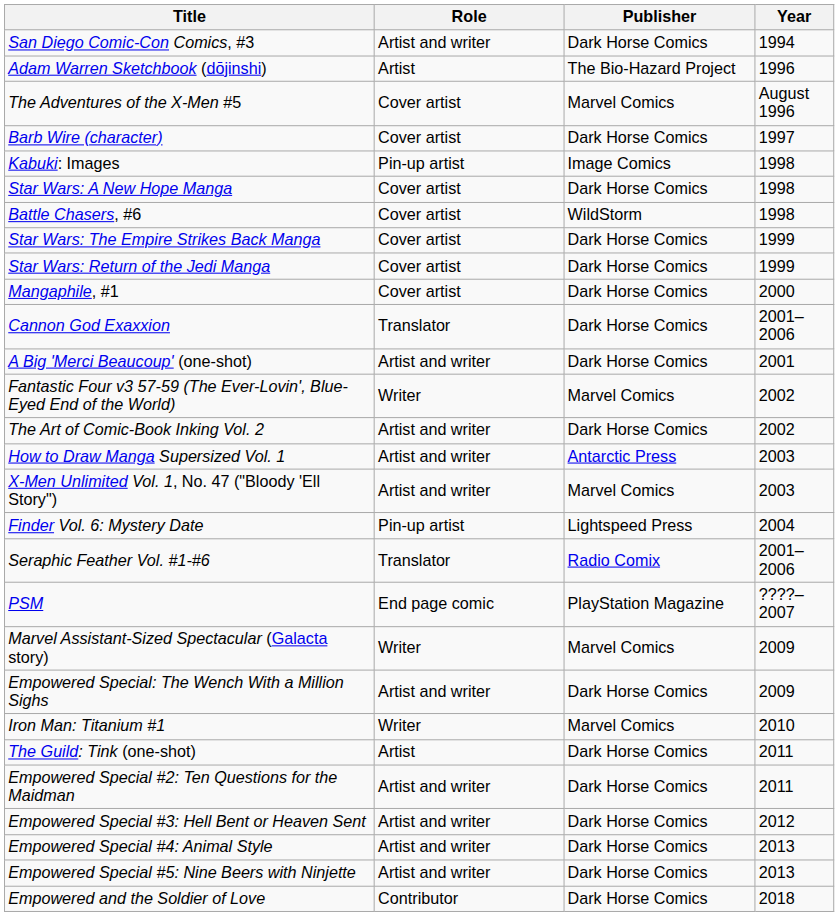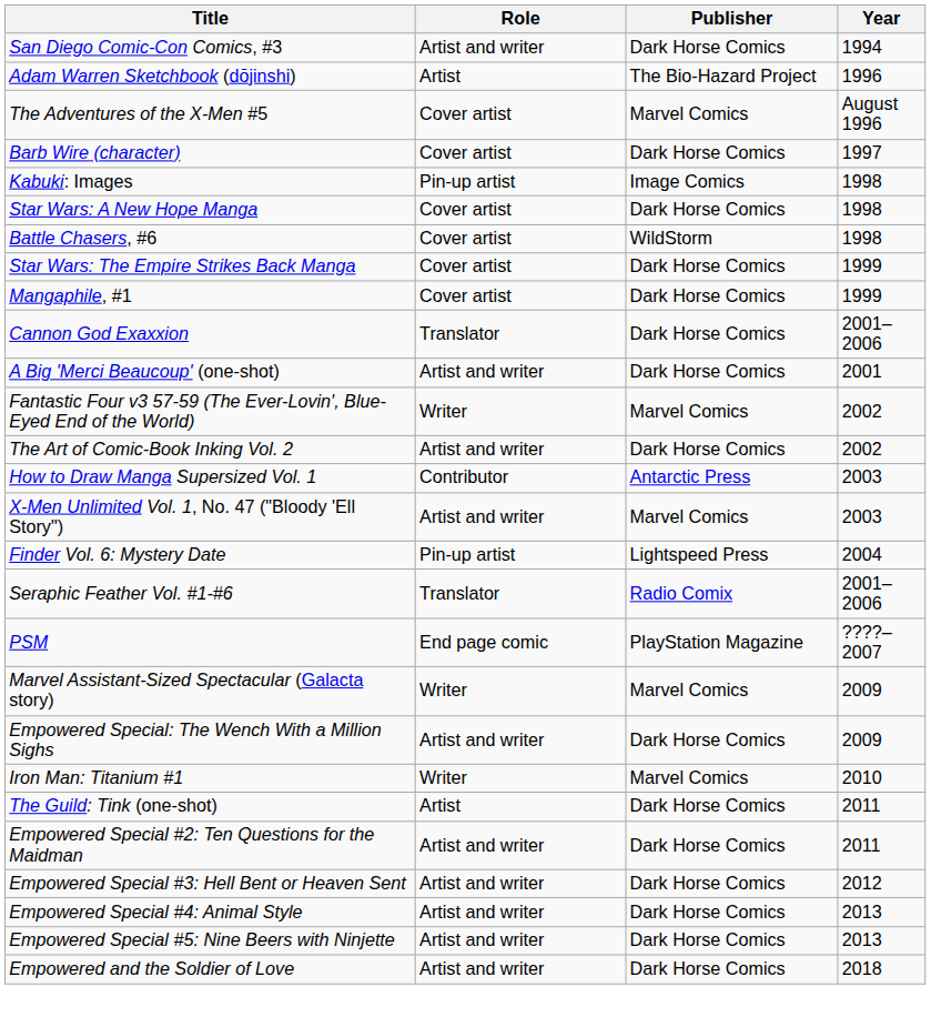- row: Star Wars: Return of the Jedi Manga | Cover artist | Dark Horse Comics | 1999
Mangaphile, #1 | Year: 2000 -> 1999
How to Draw Manga Supersized Vol. 1 | Role: Artist and writer -> Contributor
Empowered and the Soldier of Love | Role: Contributor -> Artist and writer
